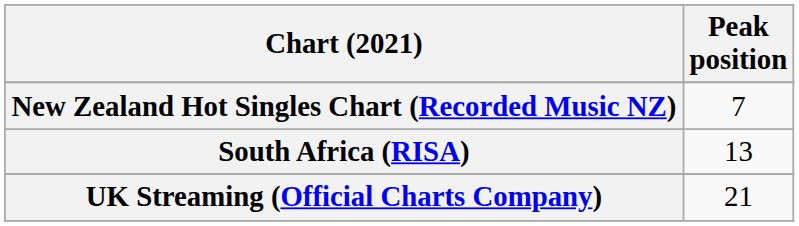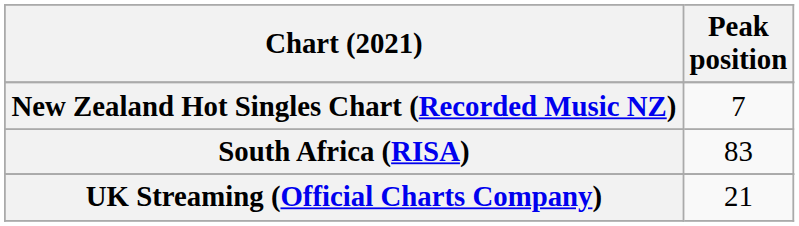South Africa (RISA) | Peak position: 13 -> 83
